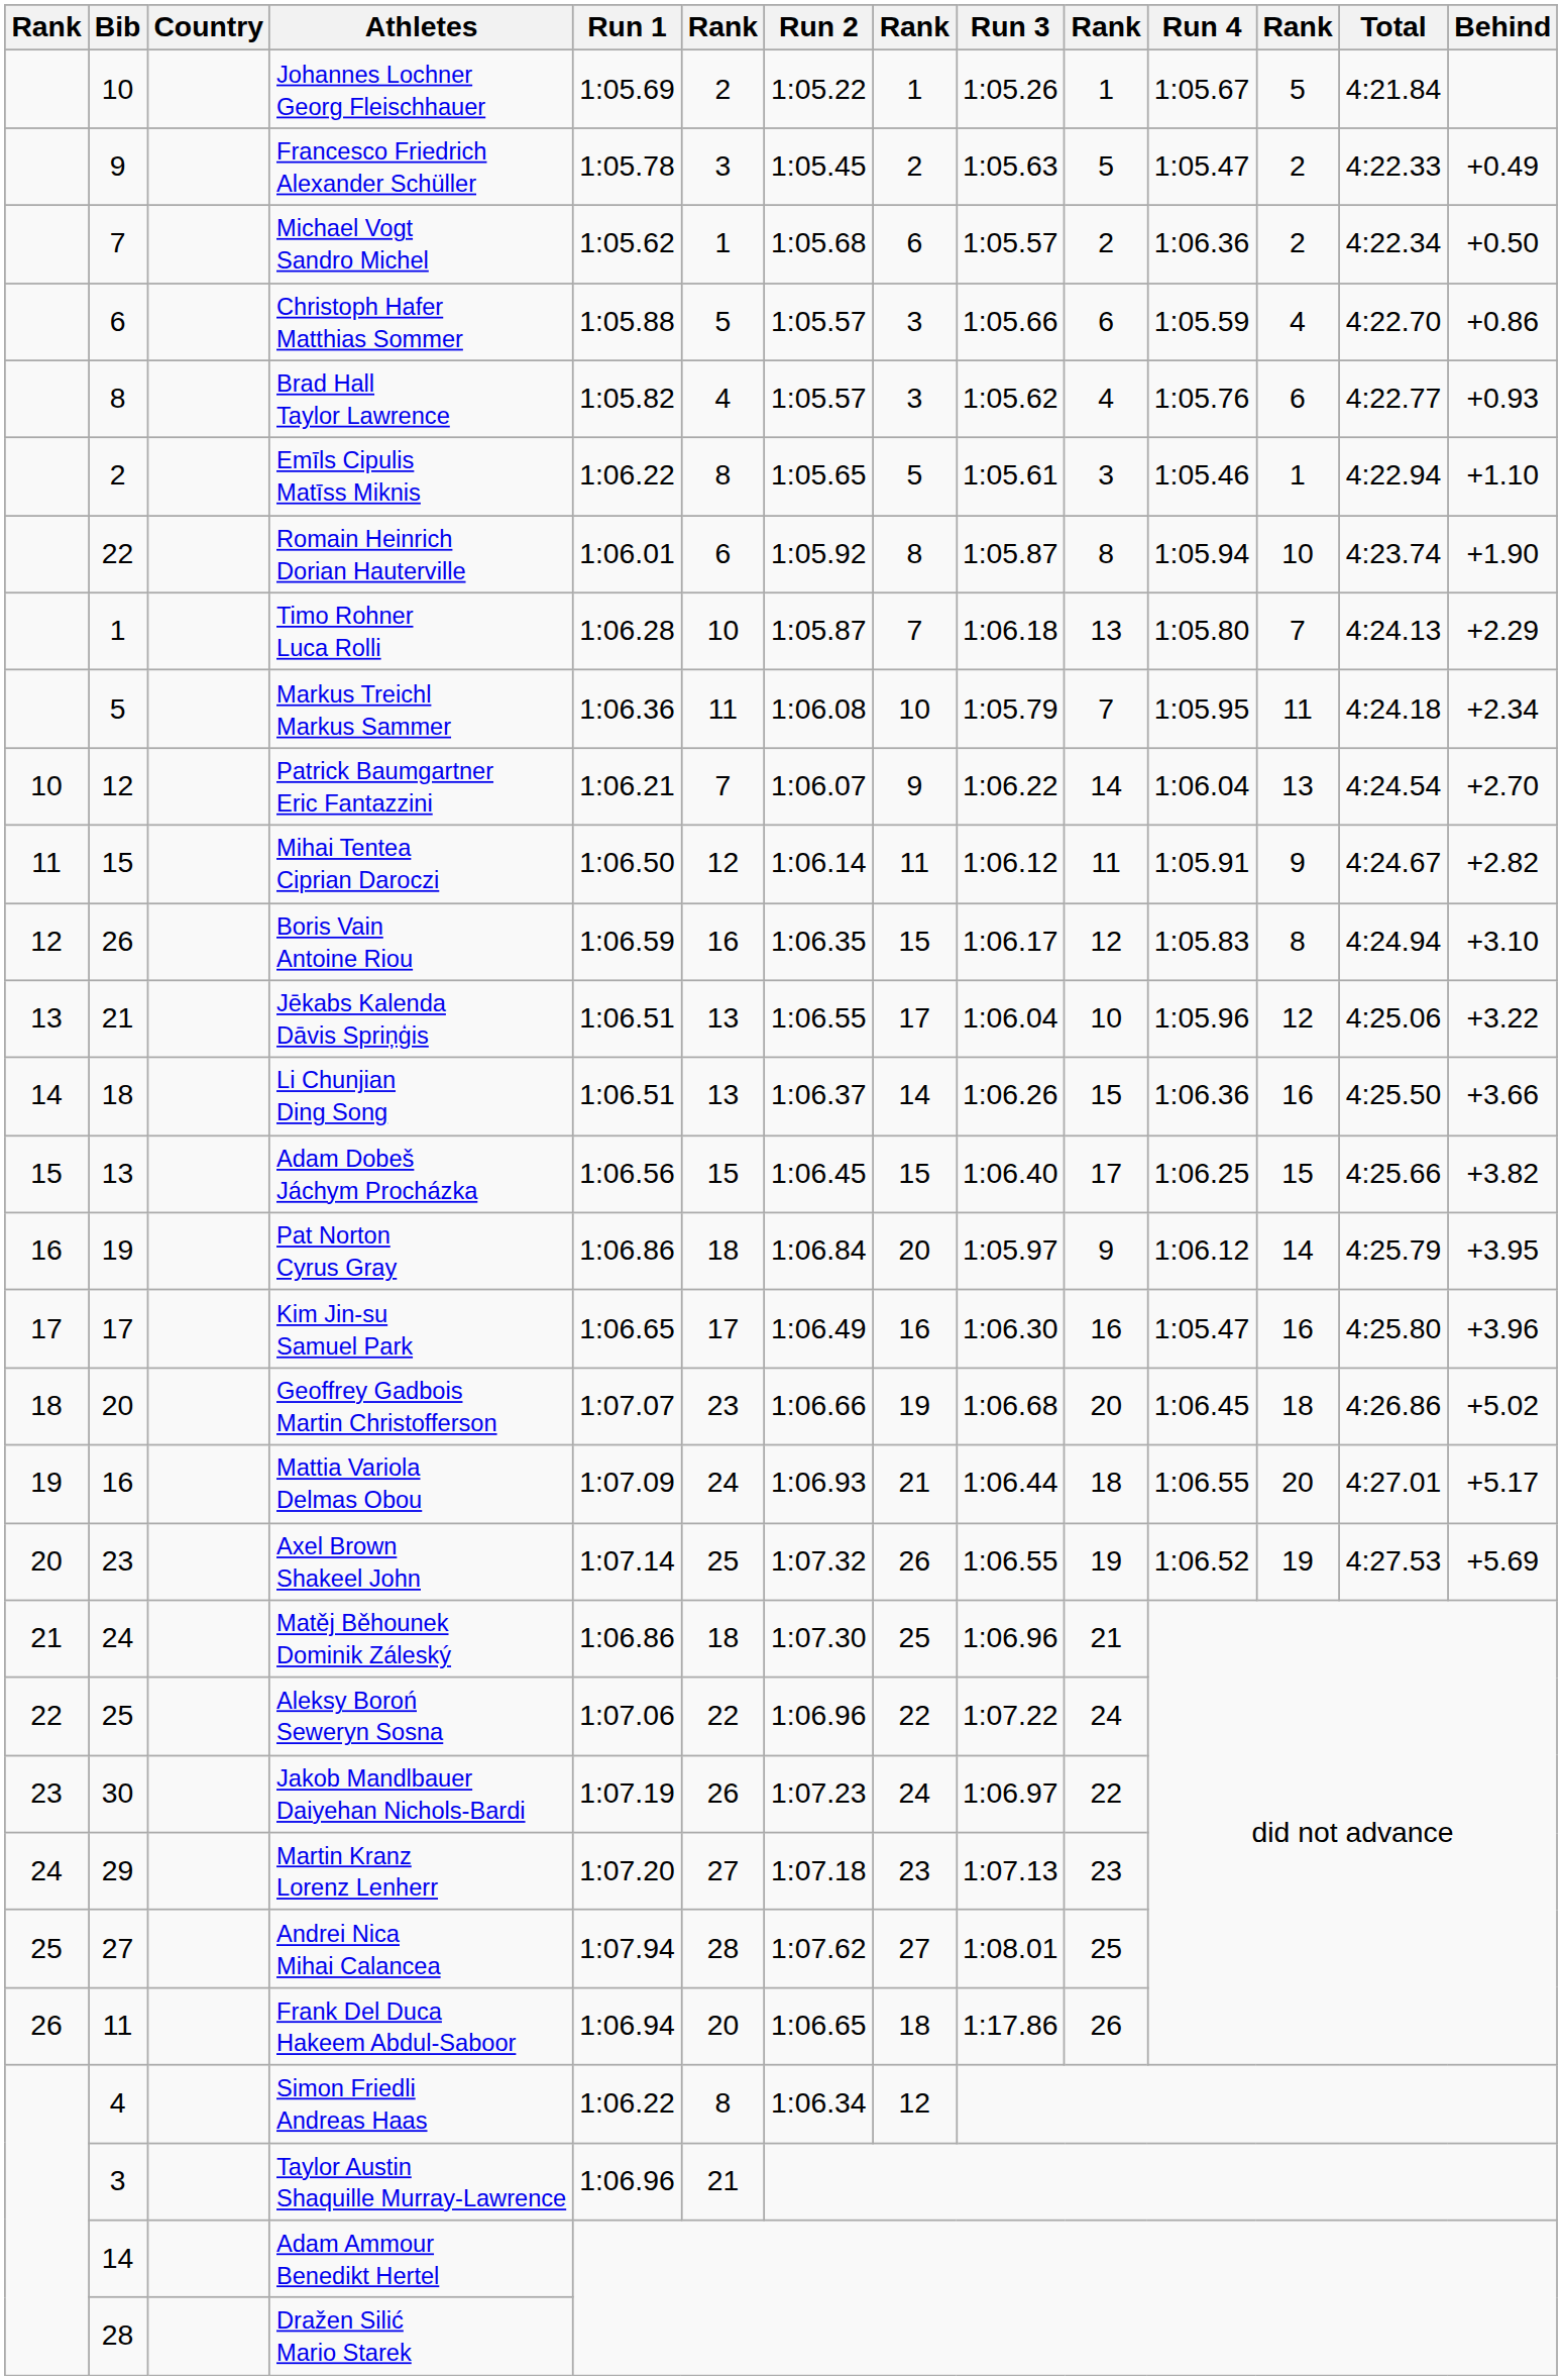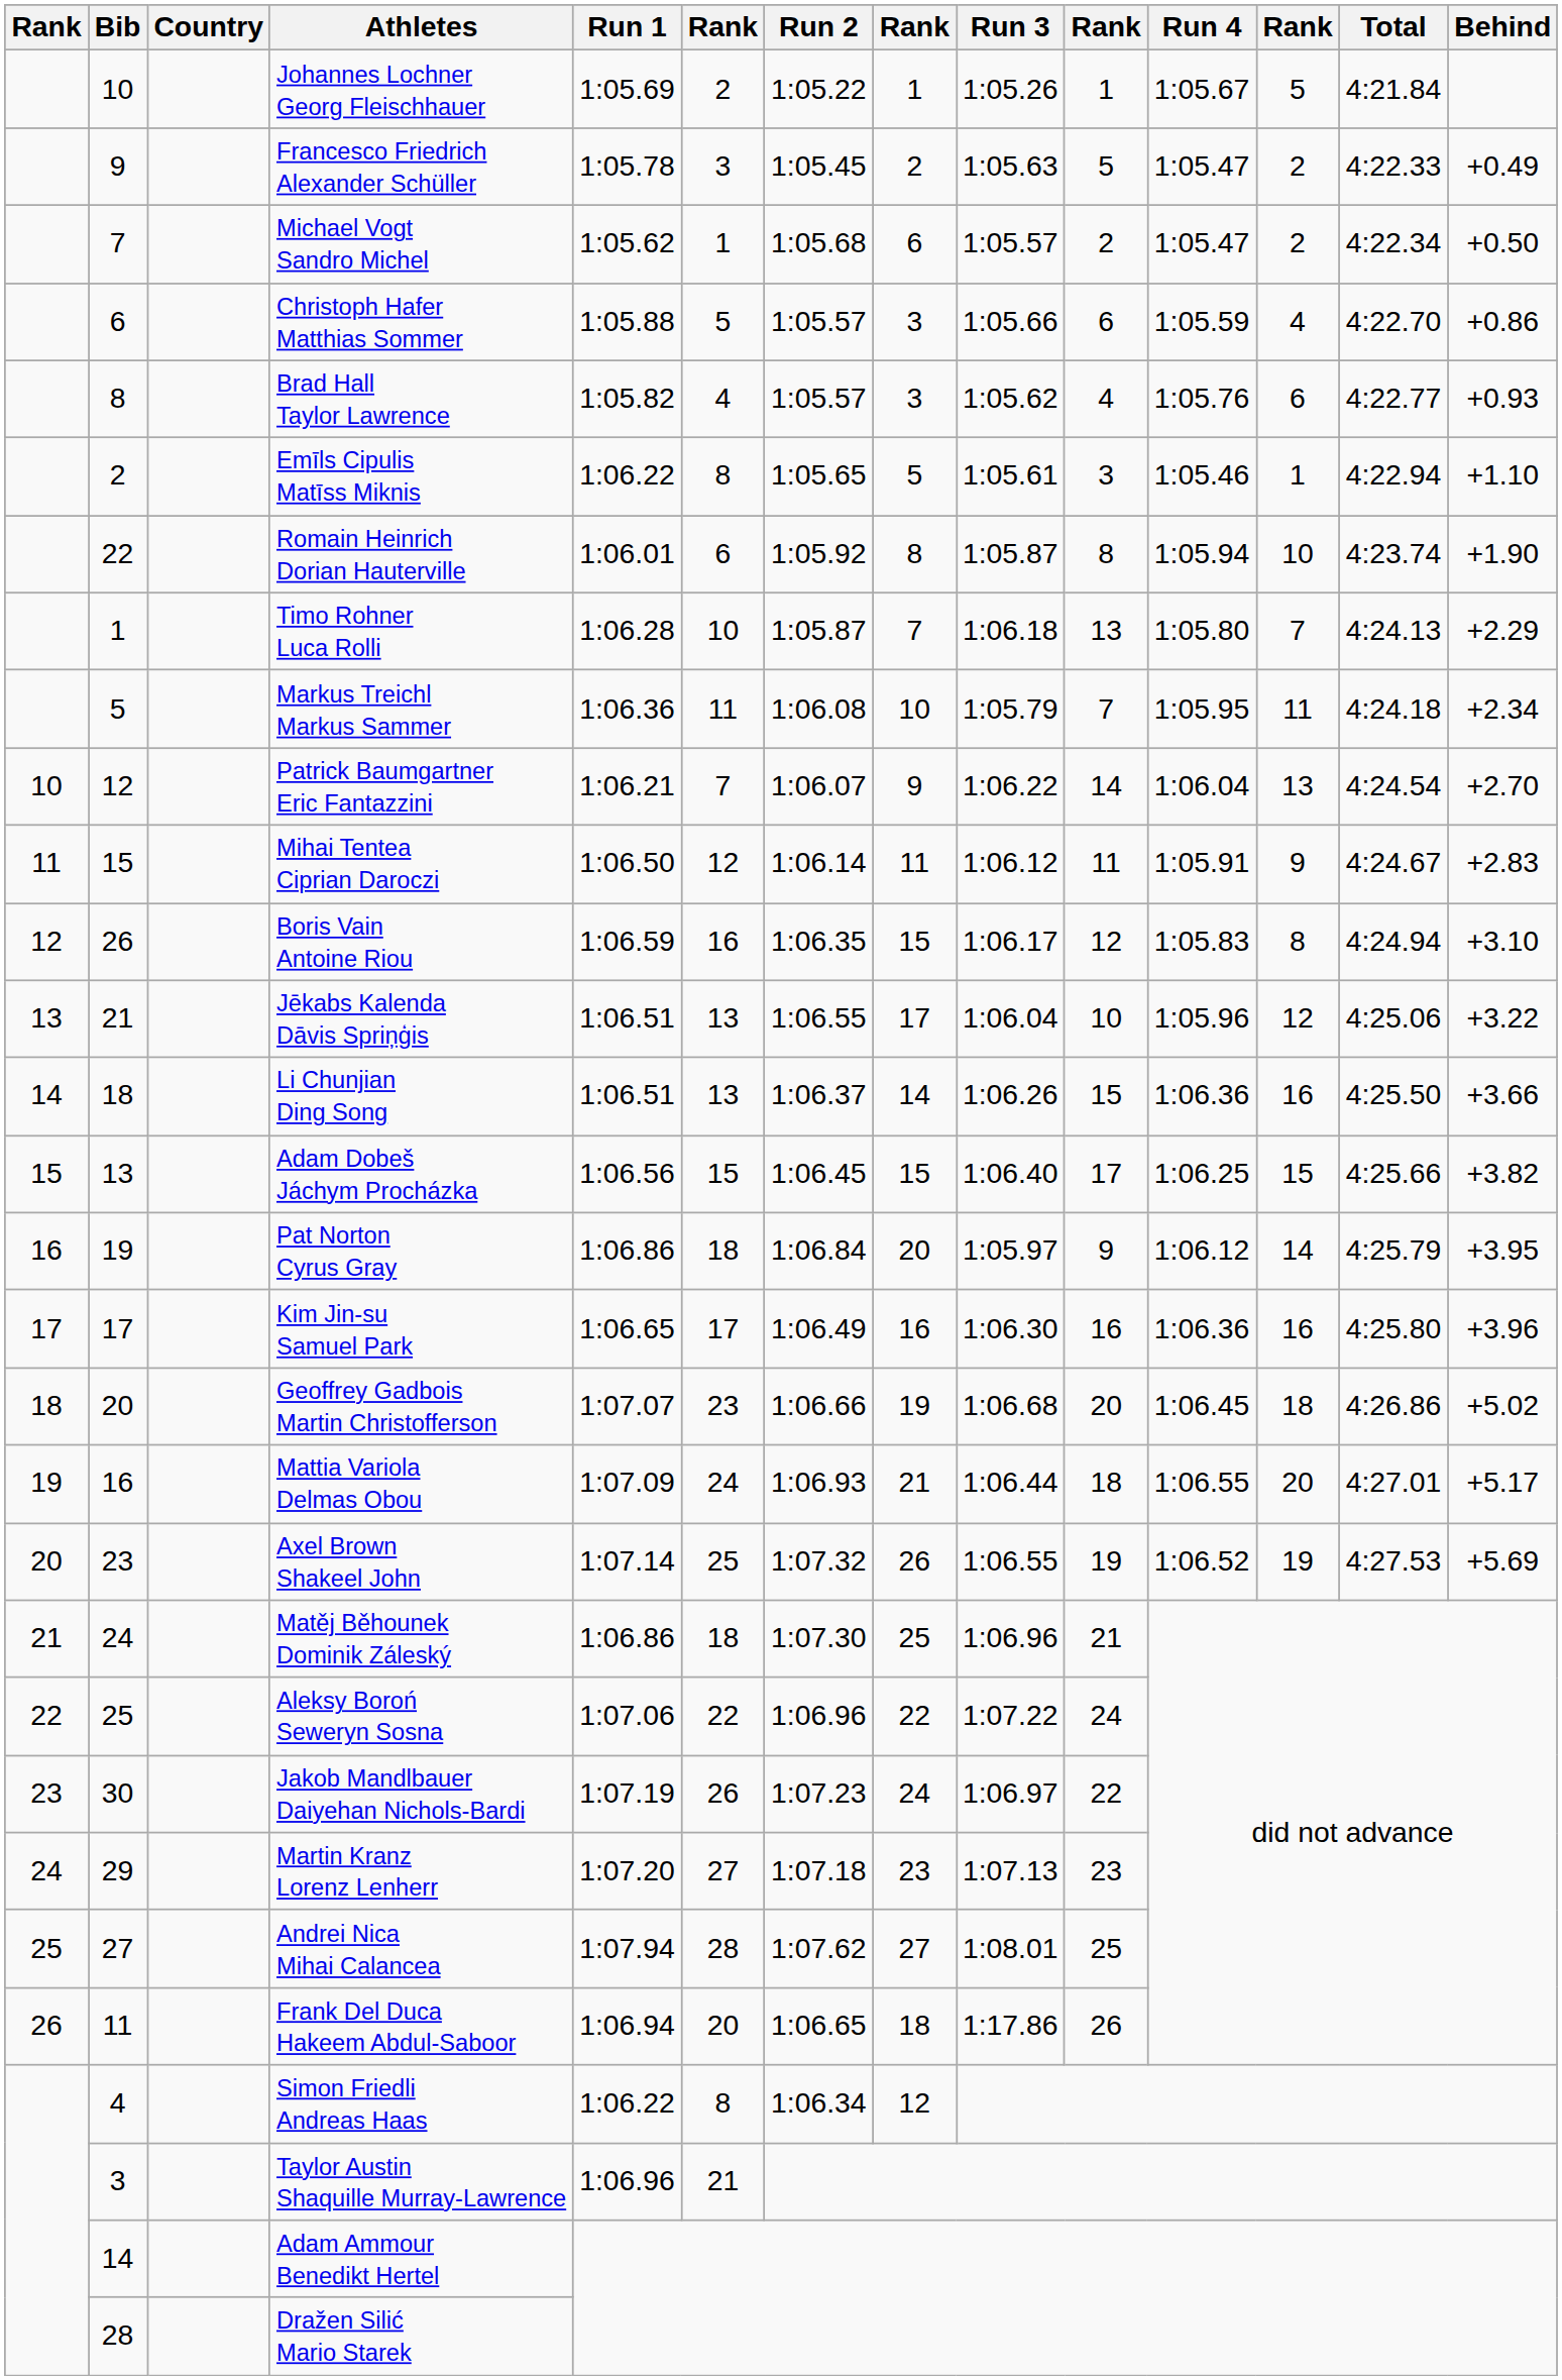Michael Vogt Sandro Michel | Run 4: 1:06.36 -> 1:05.47
Mihai Tentea Ciprian Daroczi | Behind: +2.82 -> +2.83
Kim Jin-su Samuel Park | Run 4: 1:05.47 -> 1:06.36
